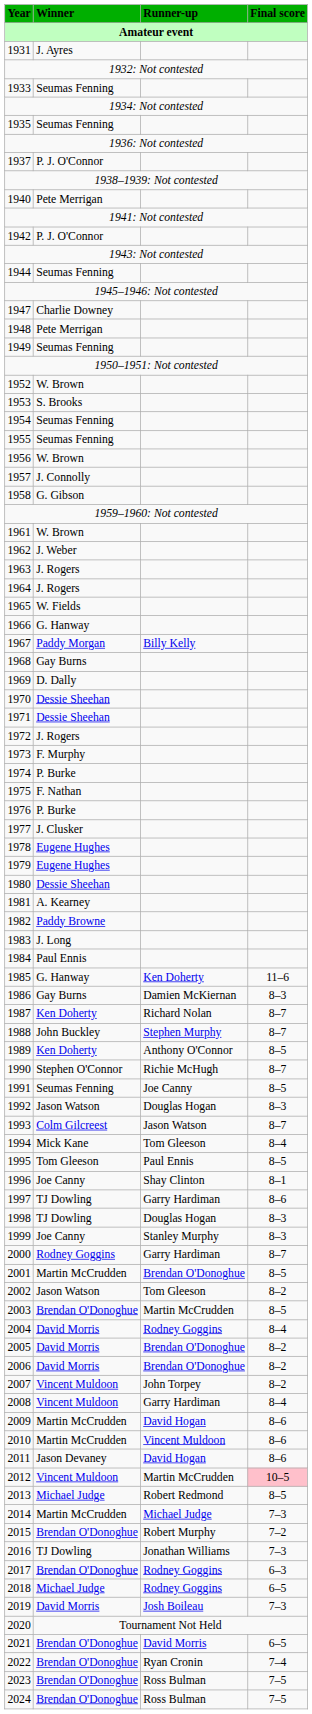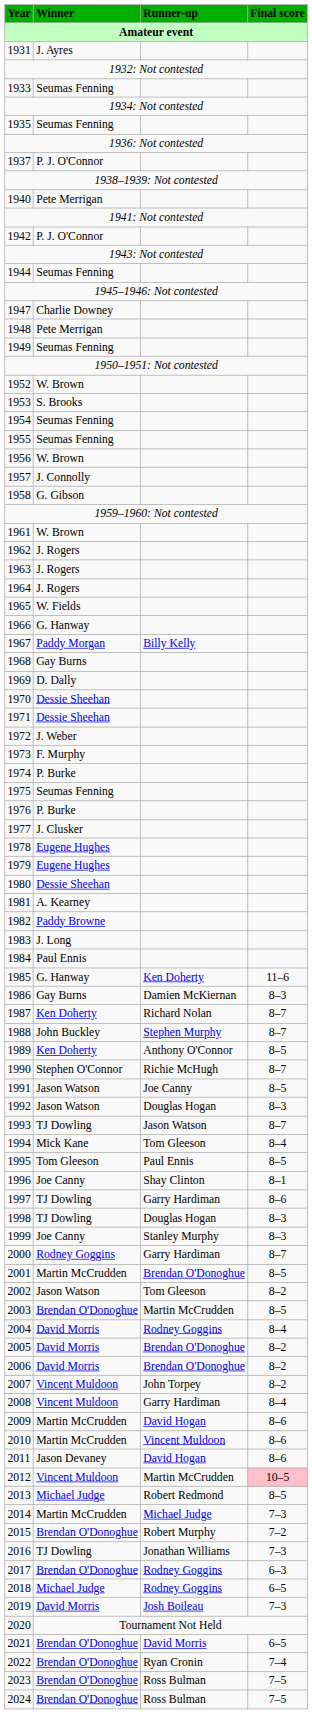1962 | Winner: J. Weber -> J. Rogers
1972 | Winner: J. Rogers -> J. Weber
1975 | Winner: F. Nathan -> Seumas Fenning
1991 | Winner: Seumas Fenning -> Jason Watson
1993 | Winner: Colm Gilcreest -> TJ Dowling
